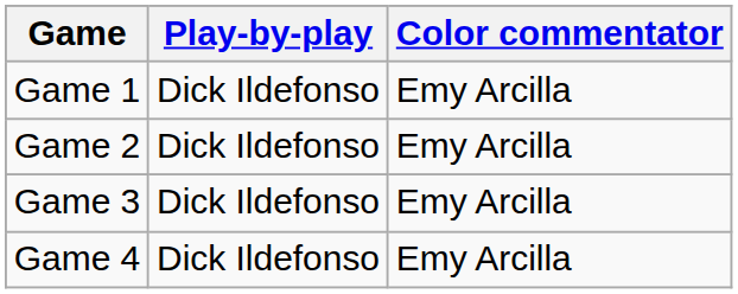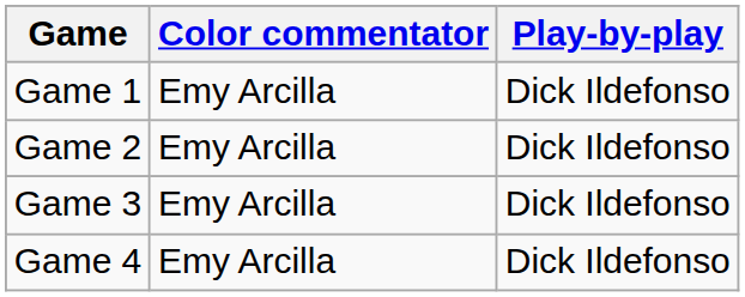columns swapped: Play-by-play <-> Color commentator
